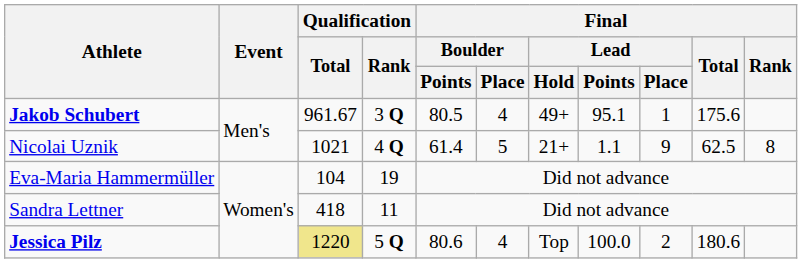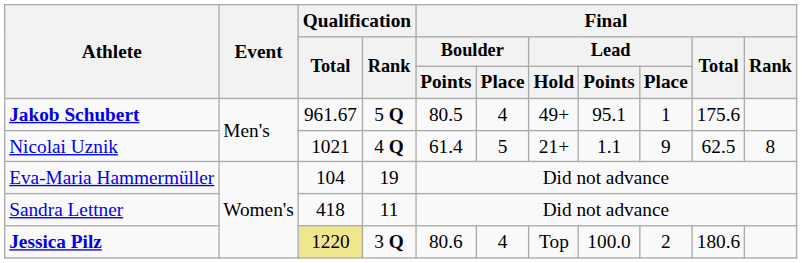Jakob Schubert | Qualification / Rank: 3 Q -> 5 Q
Jessica Pilz | Qualification / Rank: 5 Q -> 3 Q
